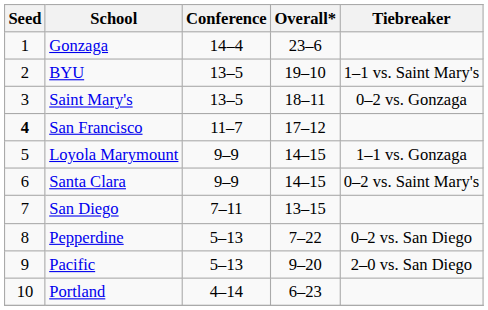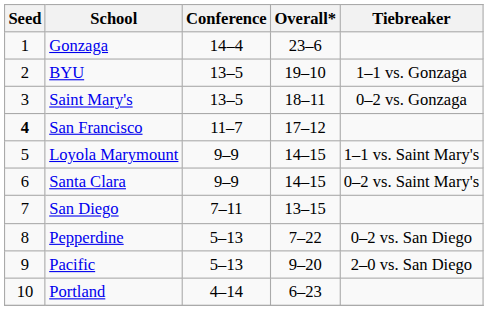BYU | Tiebreaker: 1–1 vs. Saint Mary's -> 1–1 vs. Gonzaga
Loyola Marymount | Tiebreaker: 1–1 vs. Gonzaga -> 1–1 vs. Saint Mary's
